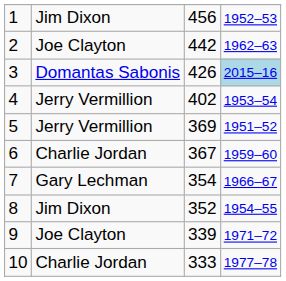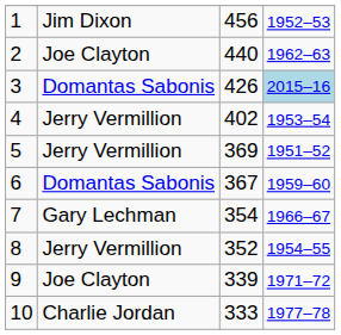2 | column 3: 442 -> 440
6 | column 2: Charlie Jordan -> Domantas Sabonis
8 | column 2: Jim Dixon -> Jerry Vermillion
